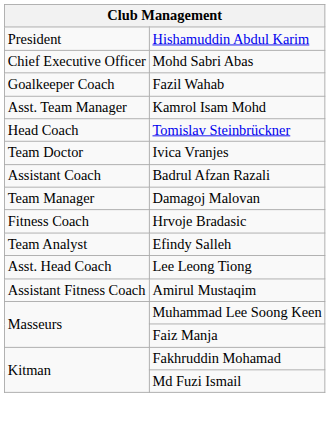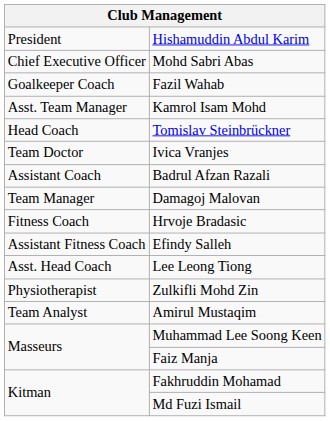Efindy Salleh | column 1: Team Analyst -> Assistant Fitness Coach
+ row: Physiotherapist | Zulkifli Mohd Zin
Amirul Mustaqim | column 1: Assistant Fitness Coach -> Team Analyst
